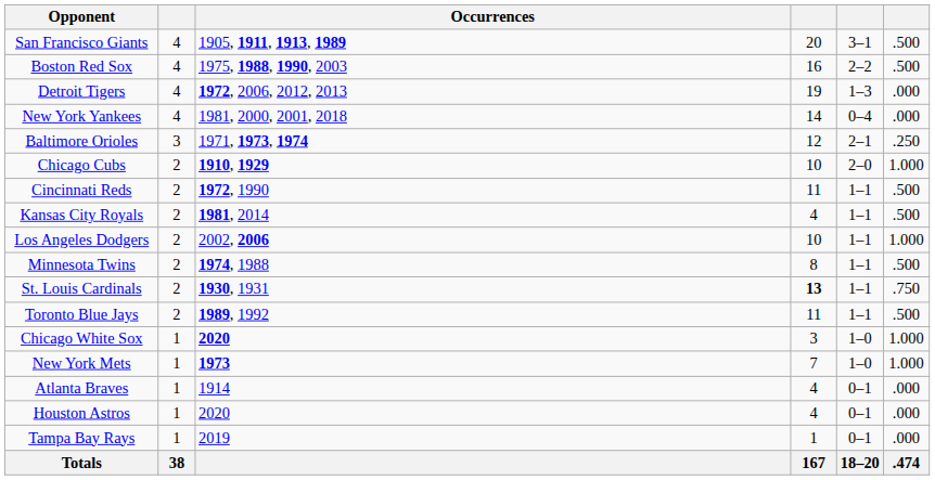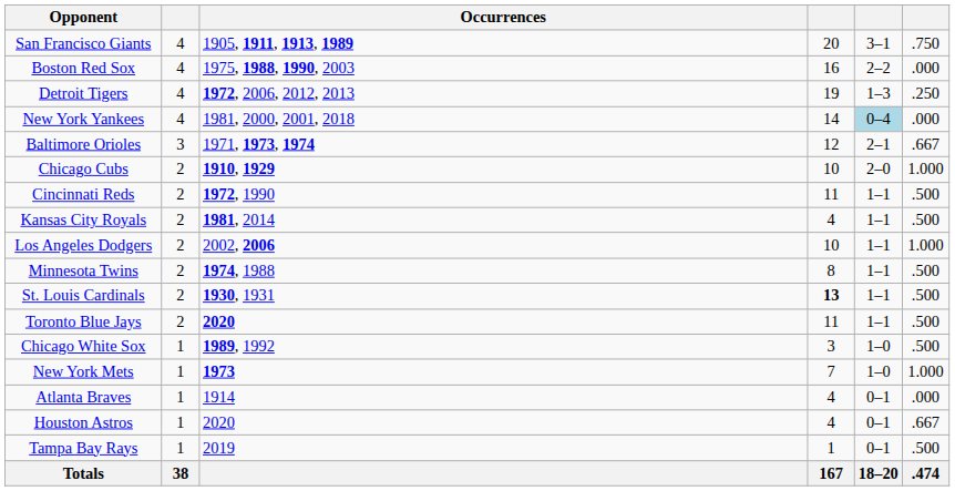San Francisco Giants | column 6: .500 -> .750
Boston Red Sox | column 6: .500 -> .000
Detroit Tigers | column 6: .000 -> .250
New York Yankees | column 5: no background -> lightblue background
Baltimore Orioles | column 6: .250 -> .667
St. Louis Cardinals | column 6: .750 -> .500
Toronto Blue Jays | Occurrences: 1989, 1992 -> 2020
Chicago White Sox | Occurrences: 2020 -> 1989, 1992
Chicago White Sox | column 6: 1.000 -> .500
Houston Astros | column 6: .000 -> .667
Tampa Bay Rays | column 6: .000 -> .500
